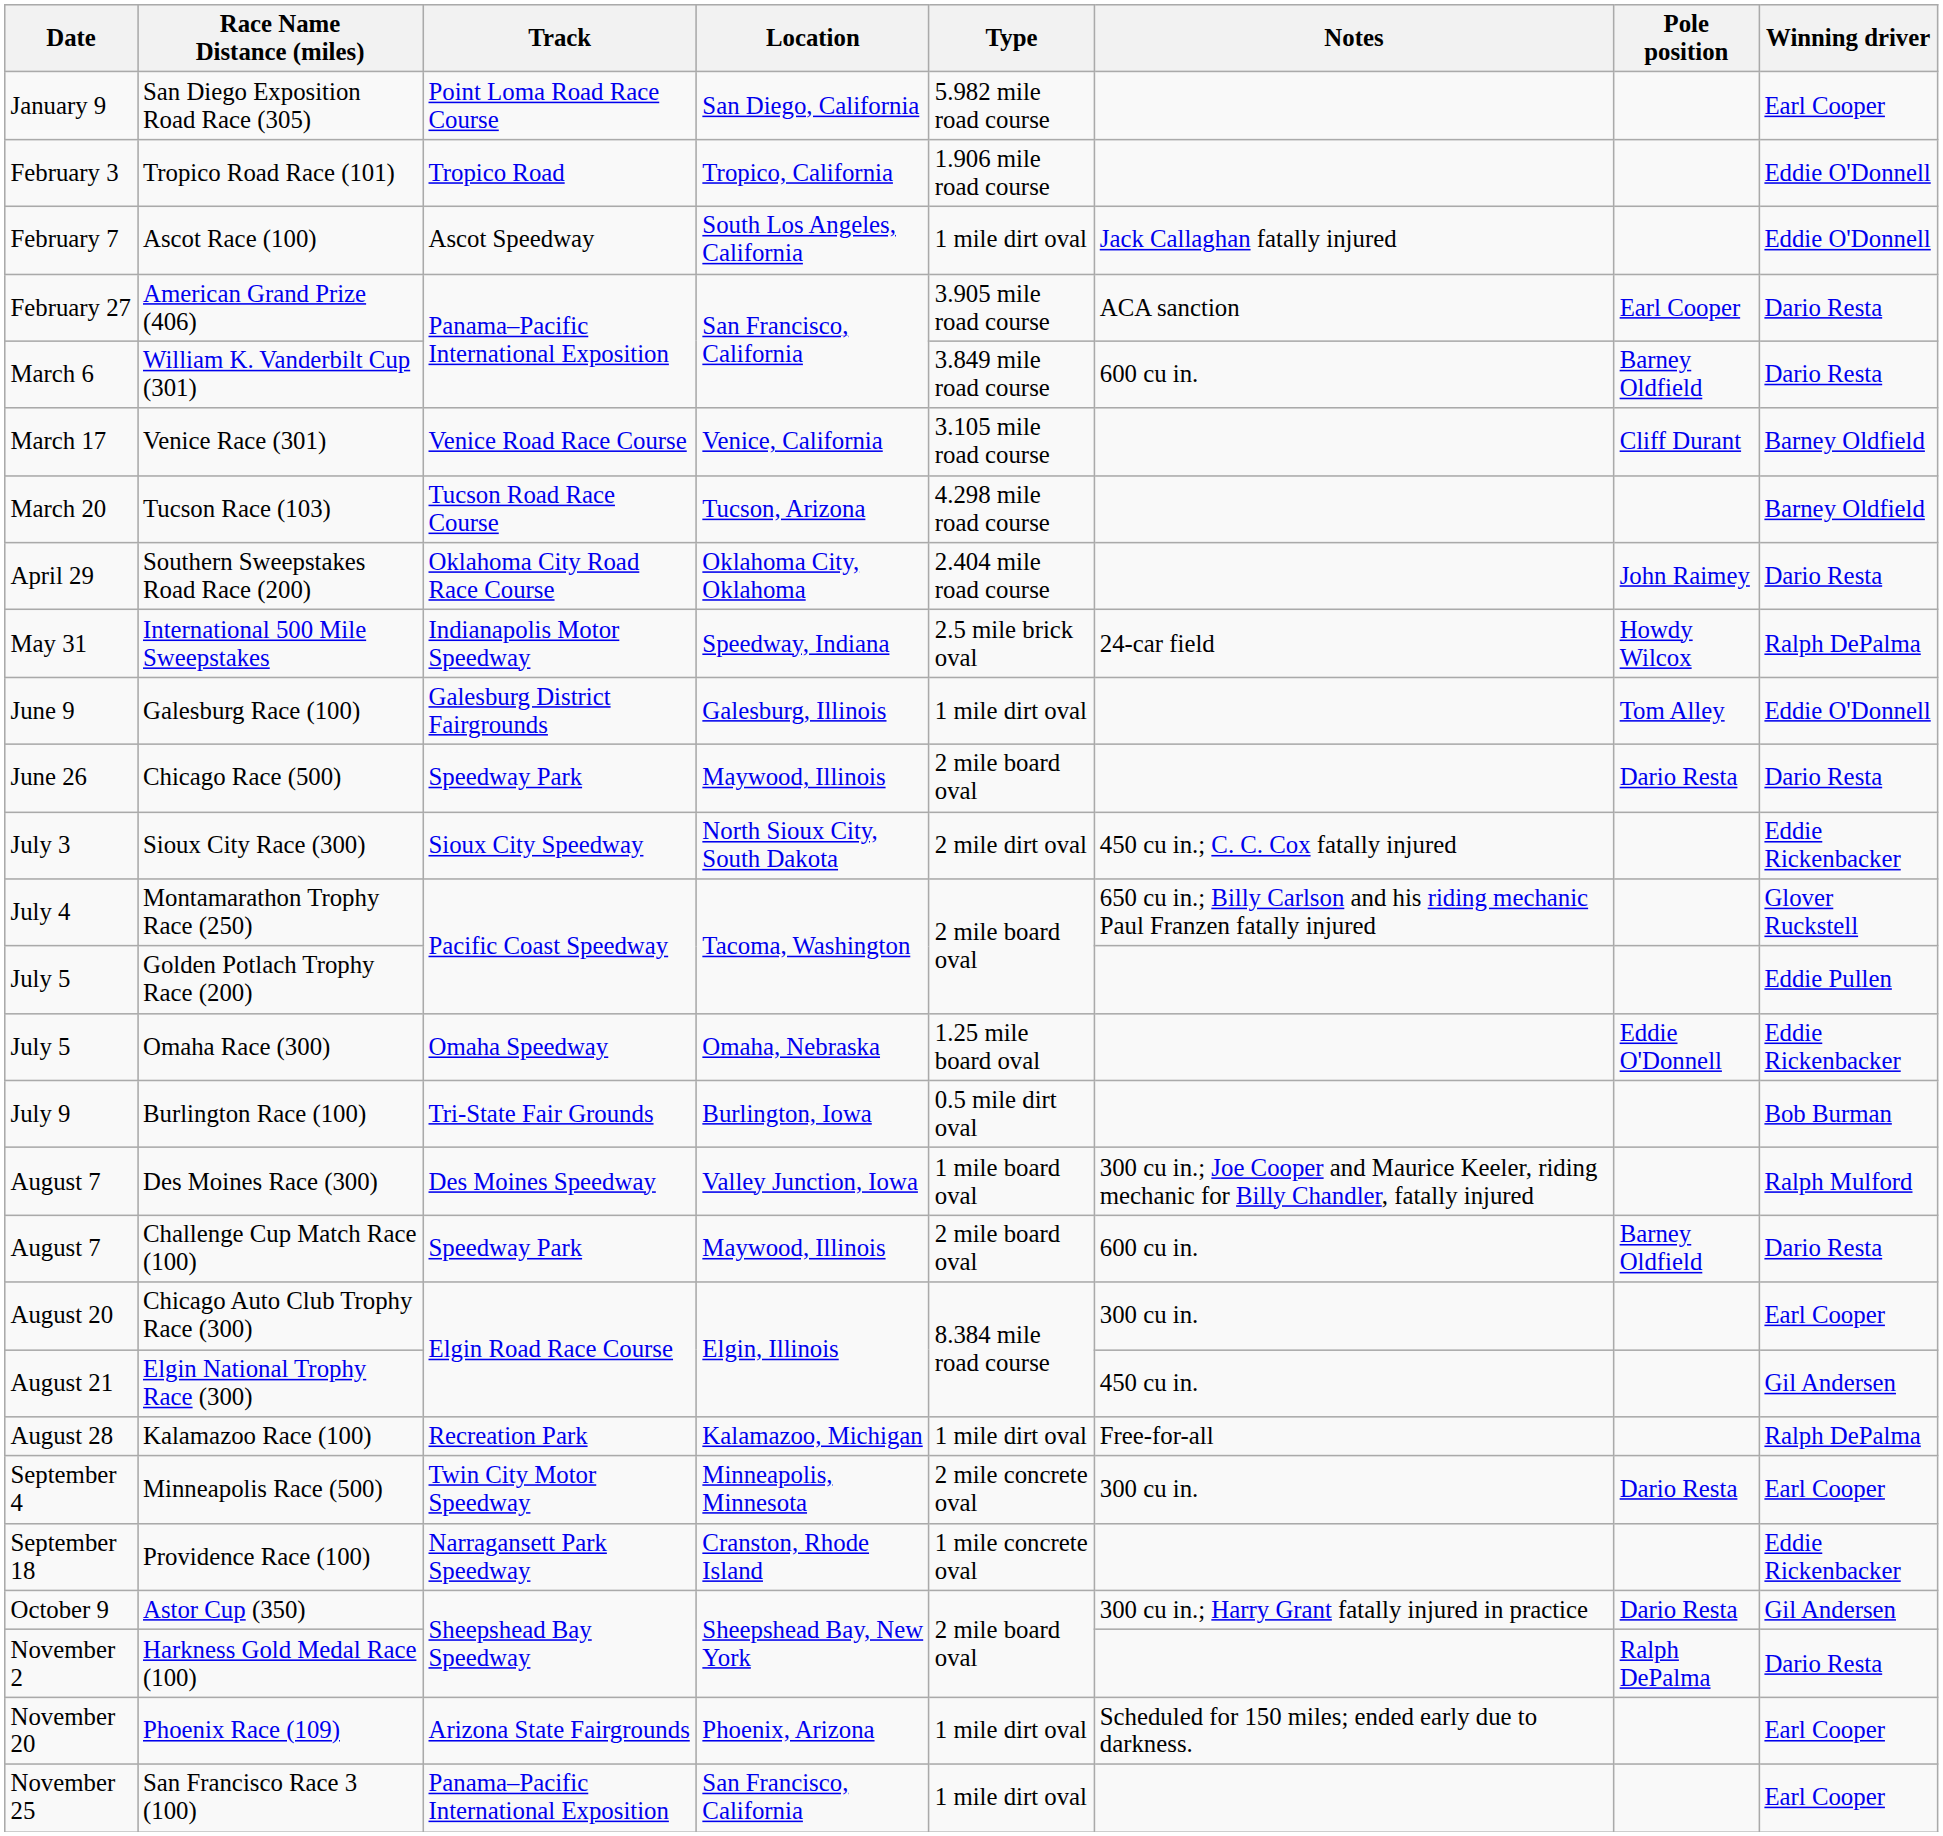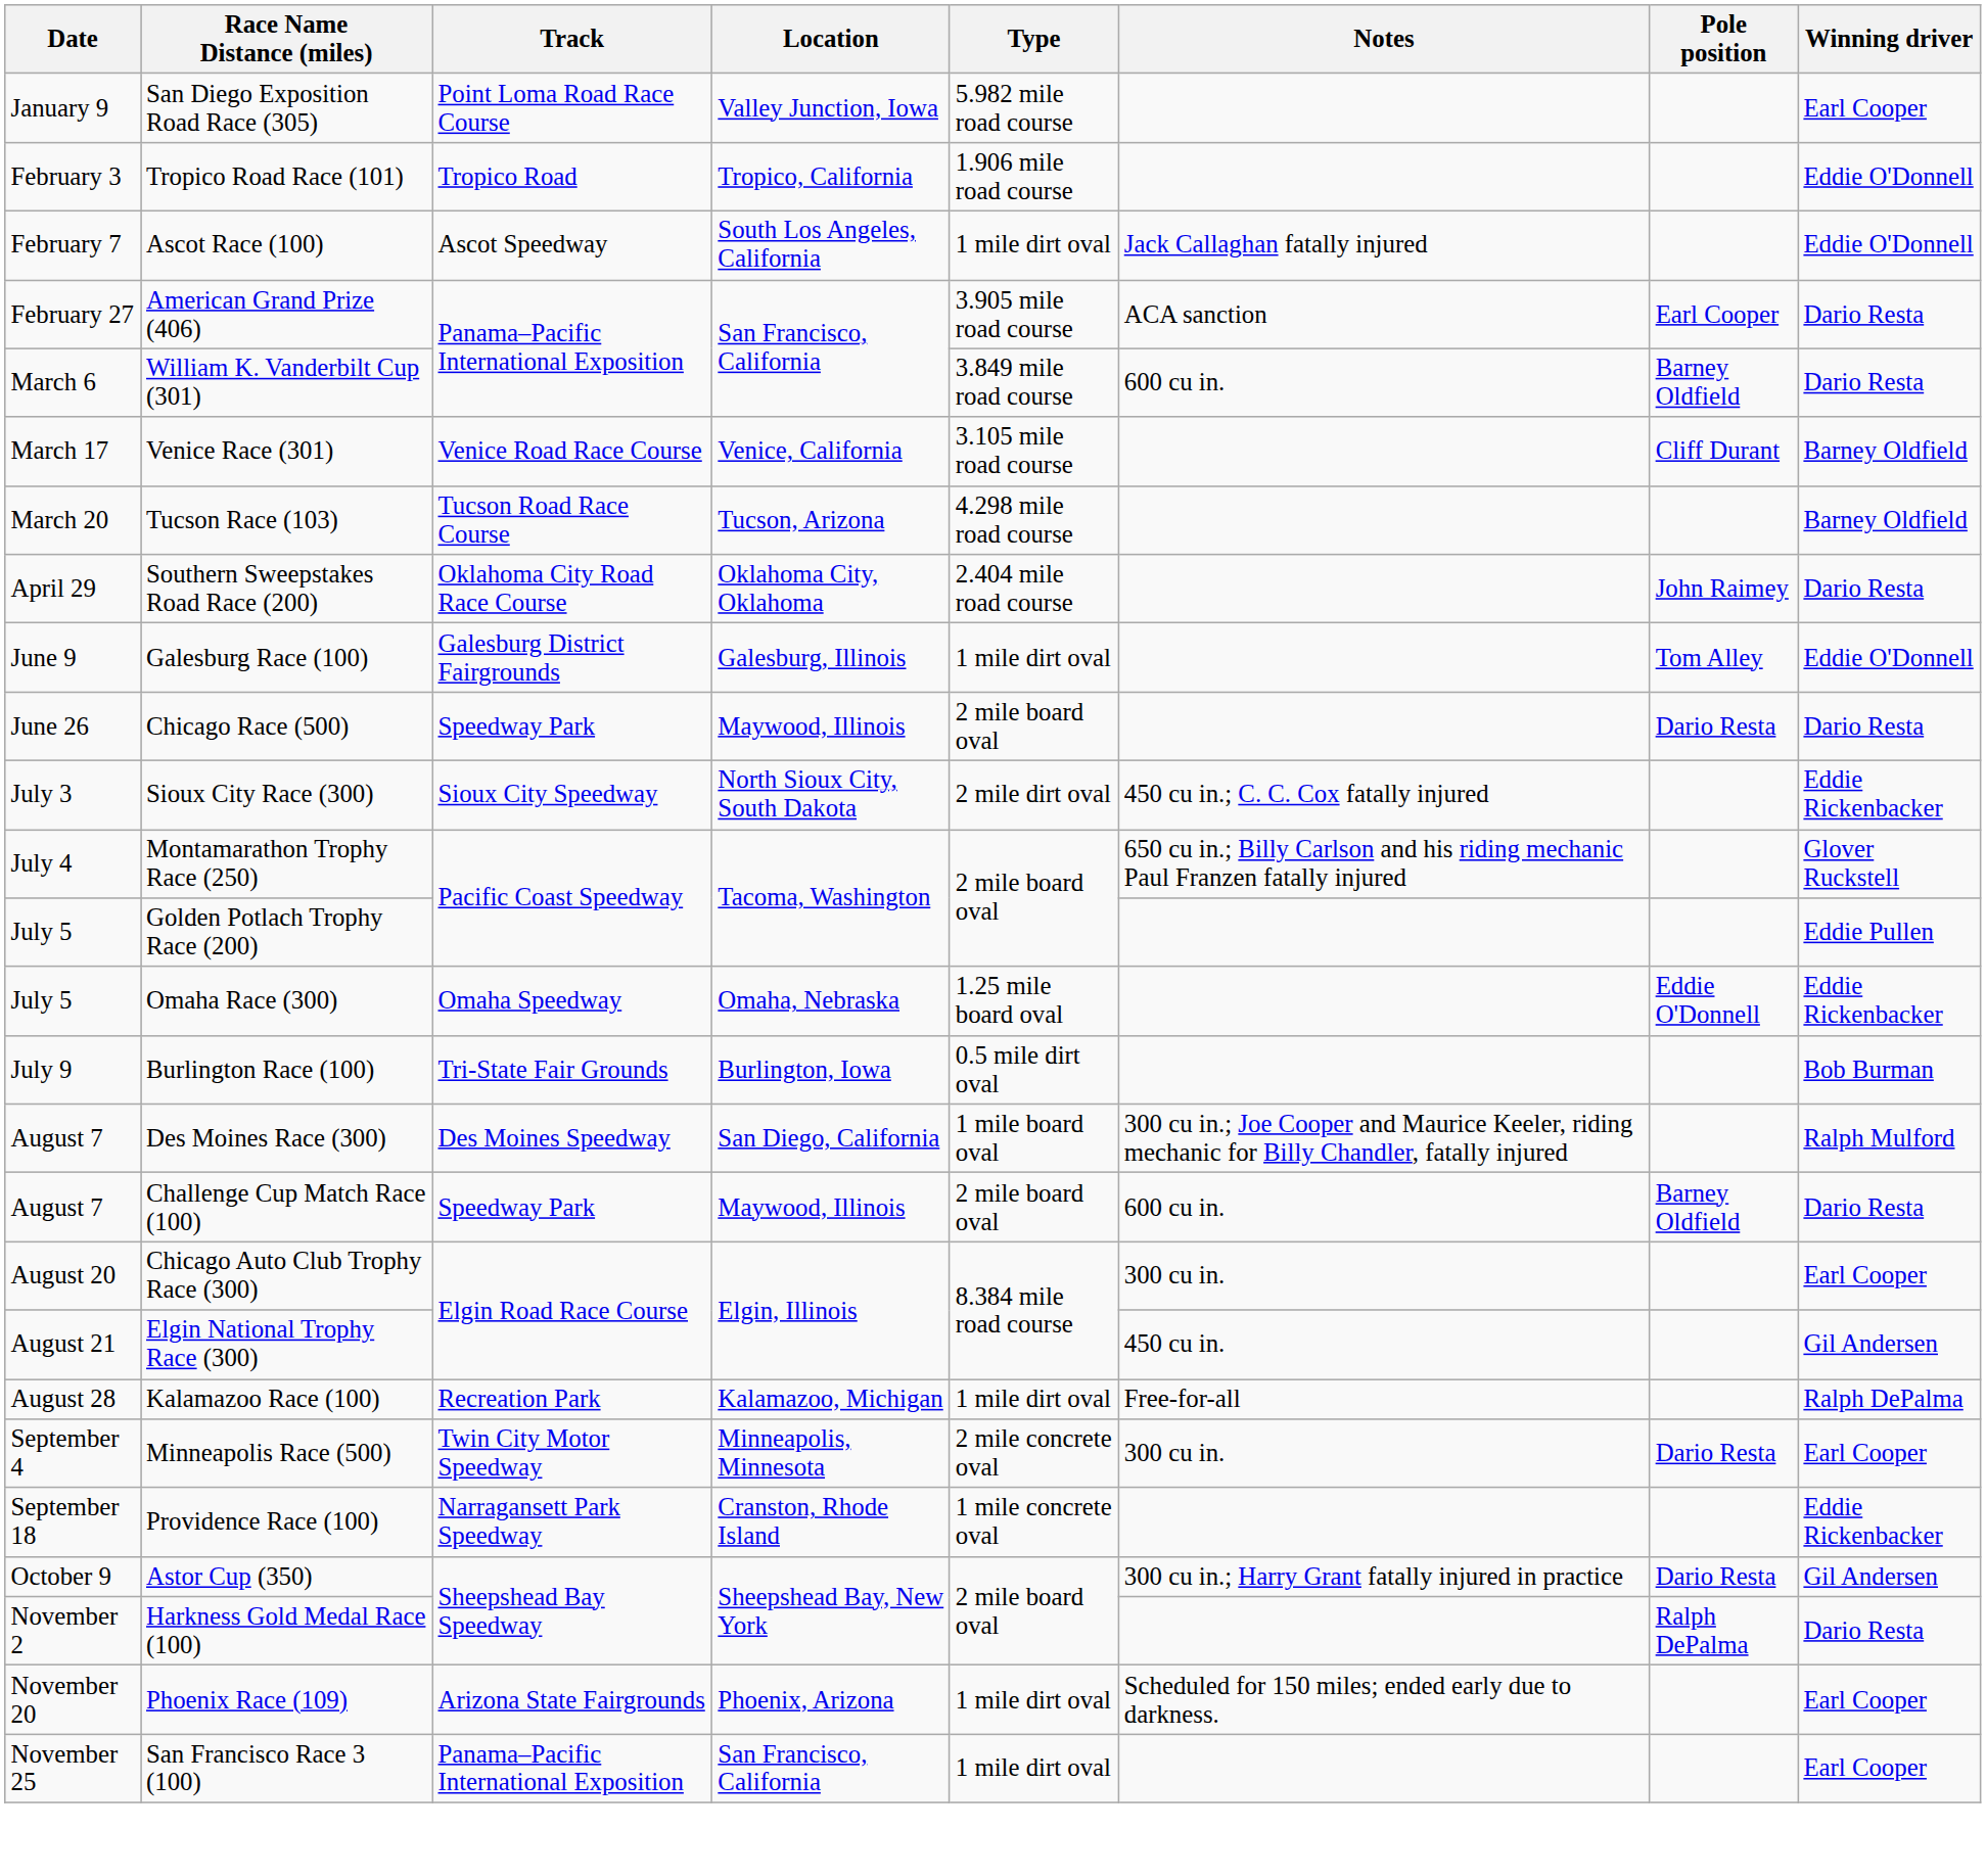San Diego Exposition Road Race (305) | Location: San Diego, California -> Valley Junction, Iowa
- row: May 31 | International 500 Mile Sweepstakes | Indianapolis Motor Speedway | Speedway, Indiana | 2.5 mile brick oval | 24-car field | Howdy Wilcox | Ralph DePalma
Des Moines Race (300) | Location: Valley Junction, Iowa -> San Diego, California
